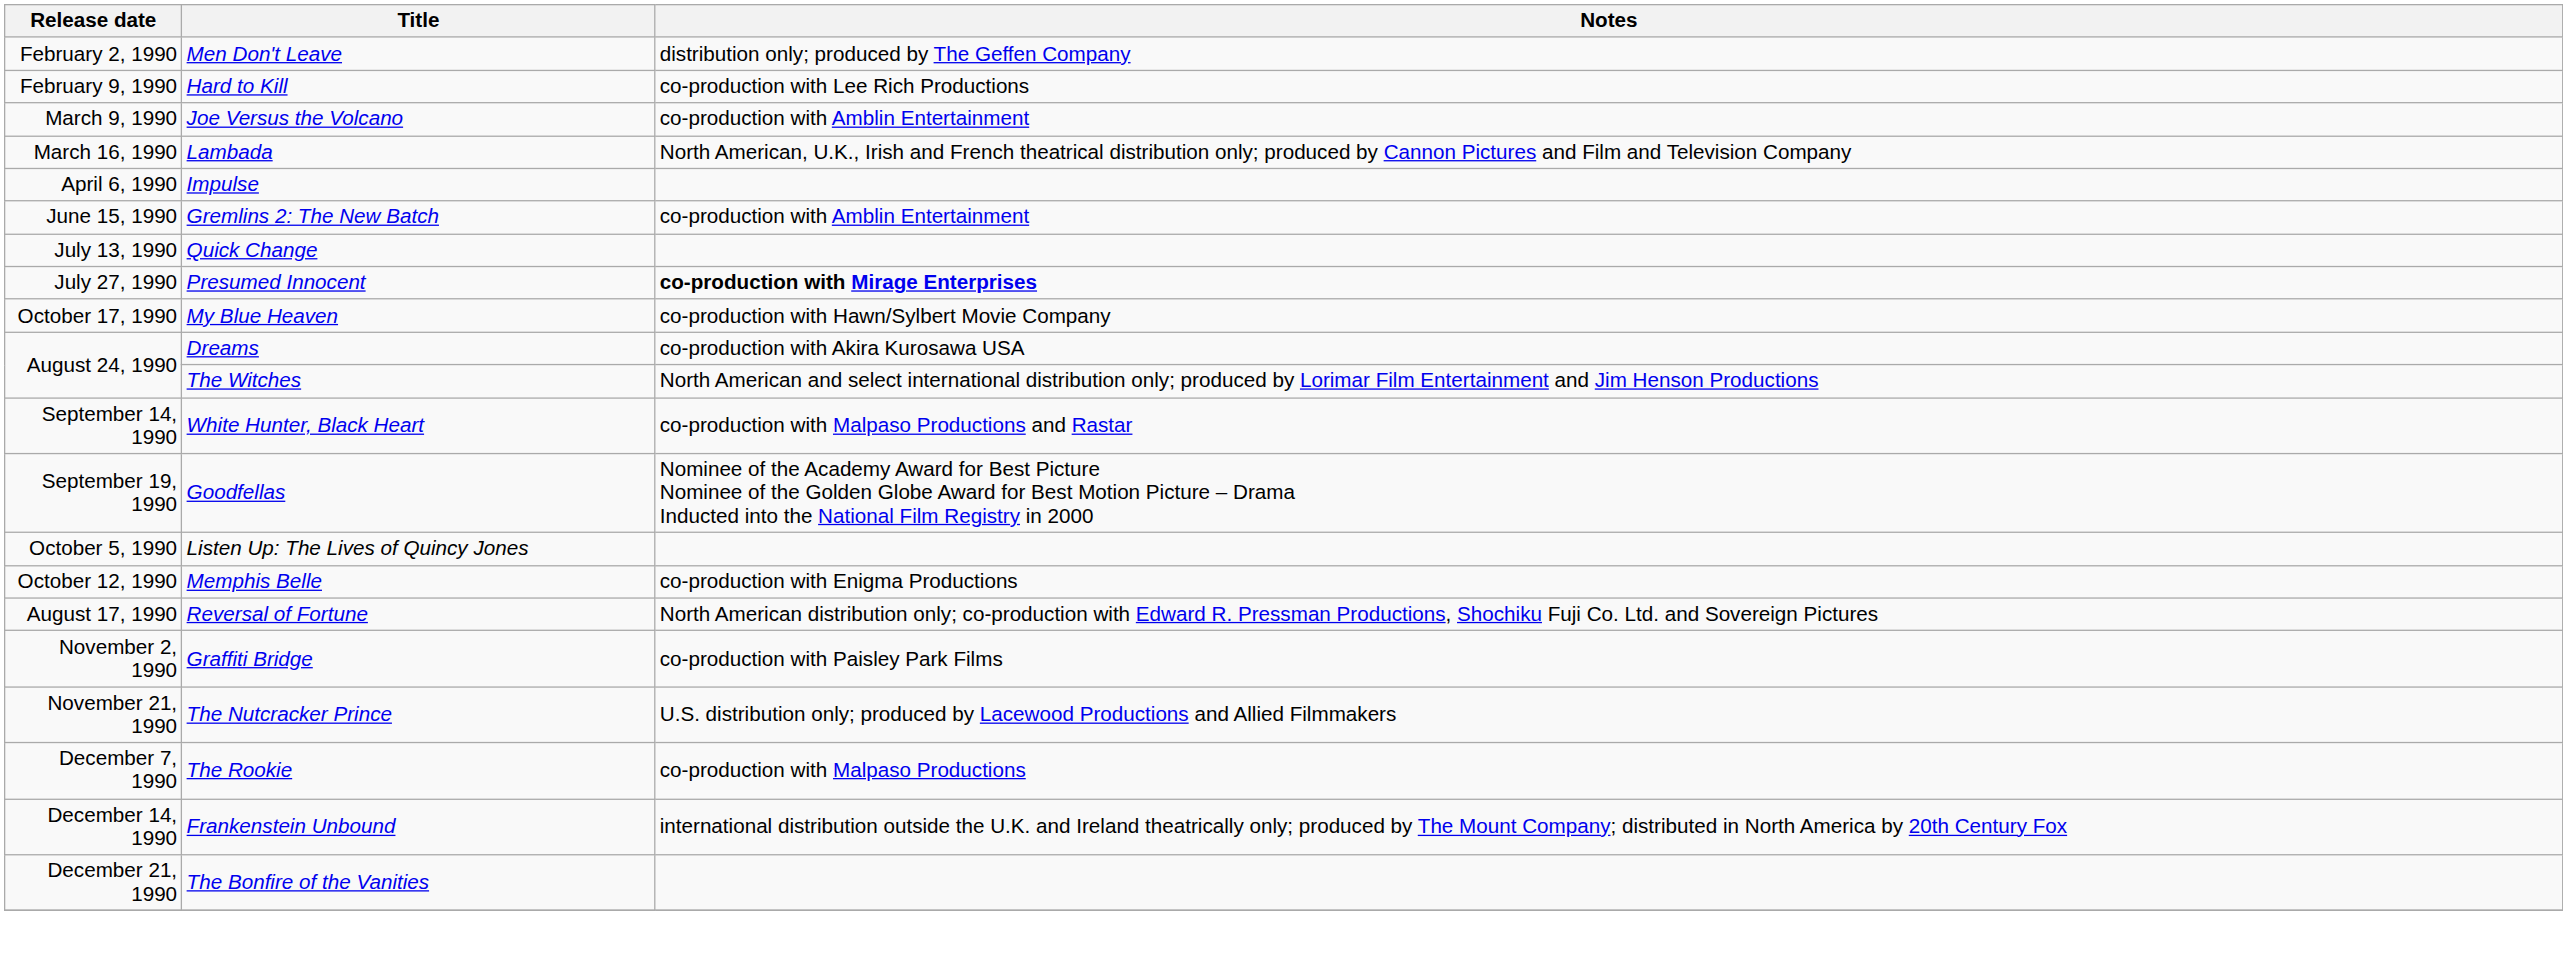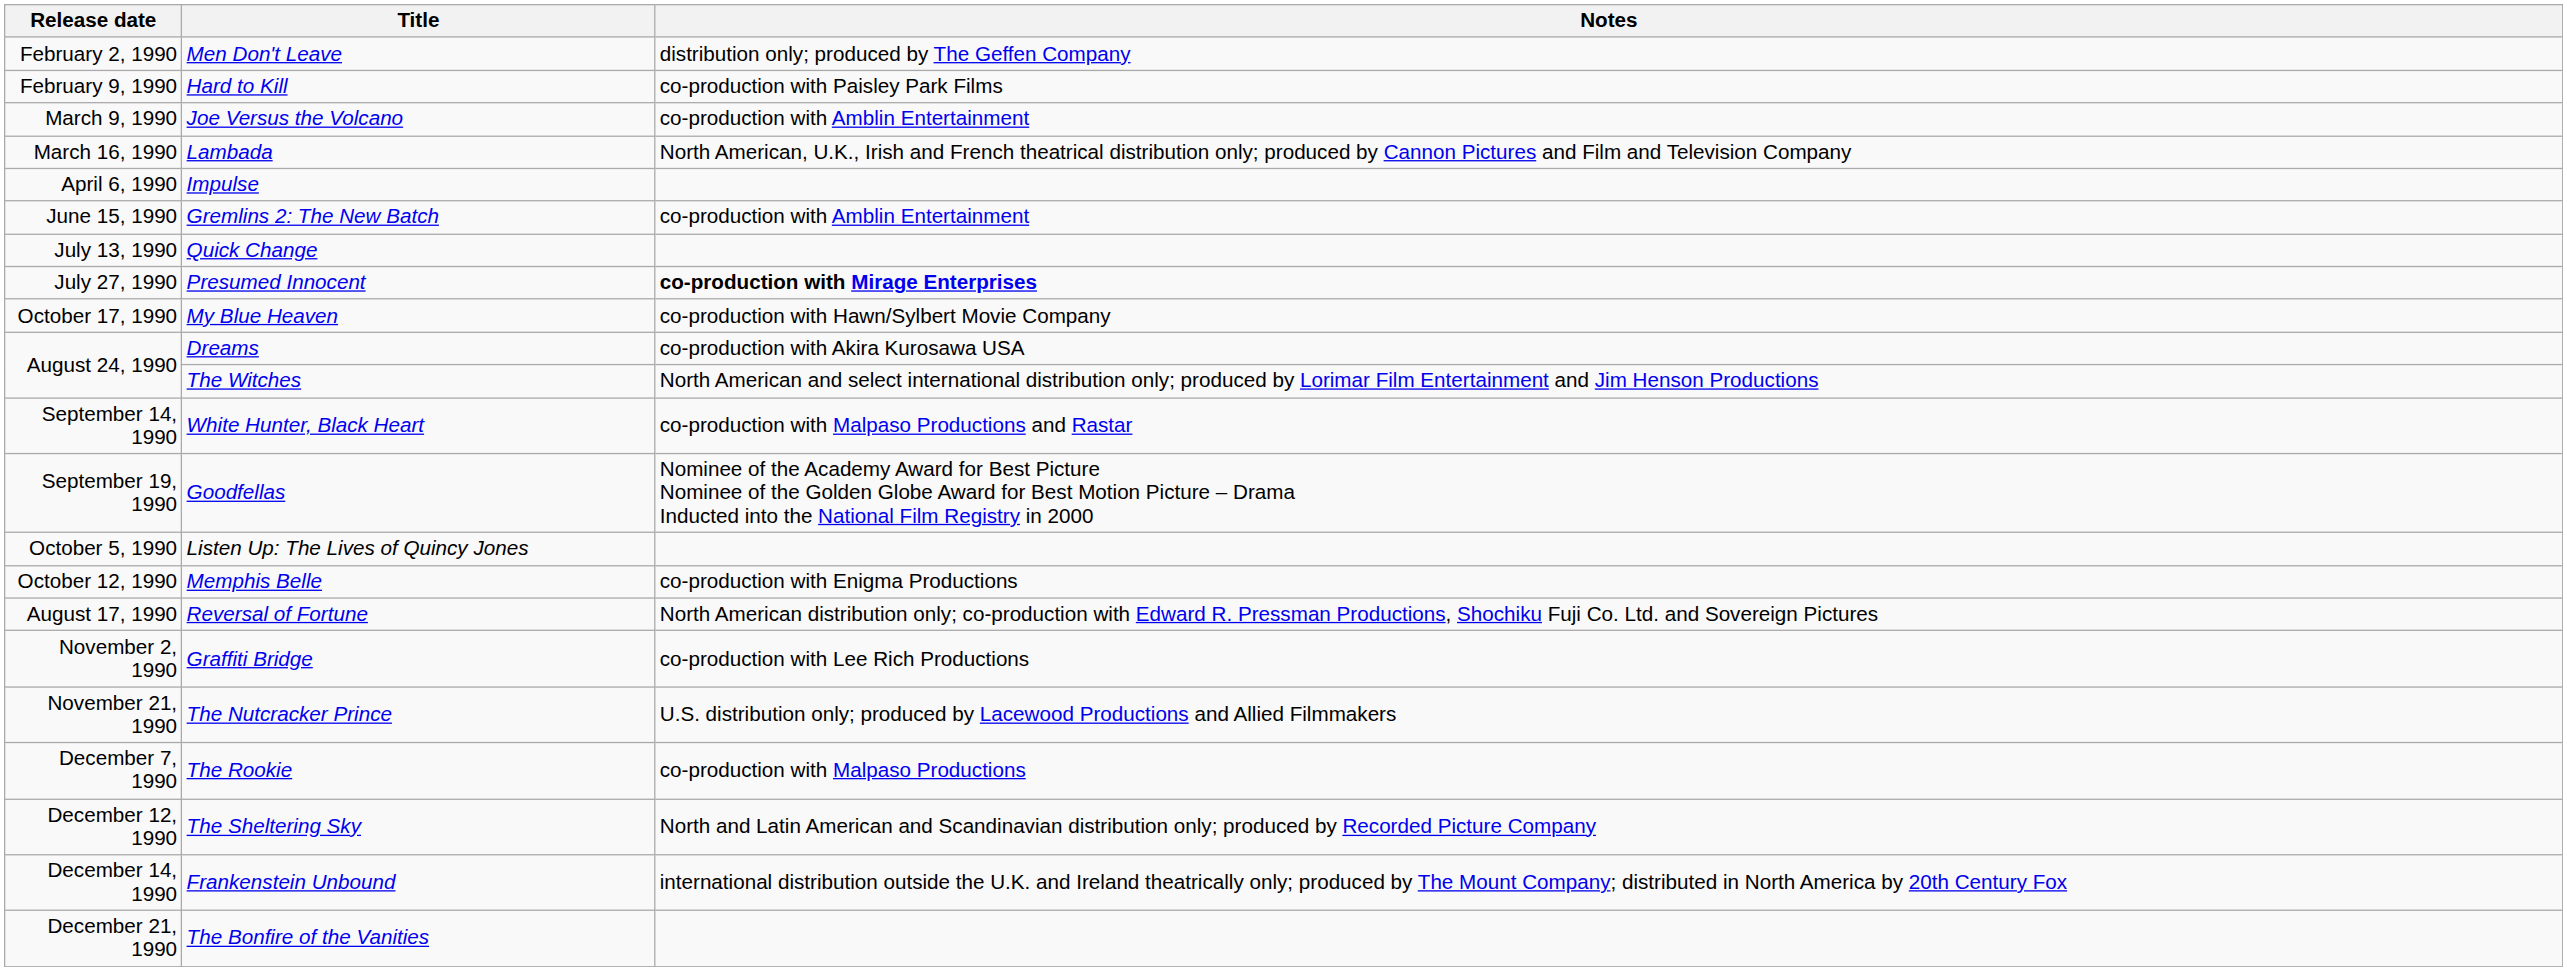Hard to Kill | Notes: co-production with Lee Rich Productions -> co-production with Paisley Park Films
Graffiti Bridge | Notes: co-production with Paisley Park Films -> co-production with Lee Rich Productions
+ row: December 12, 1990 | The Sheltering Sky | North and Latin American and Scandinavian distribution only; produced by Recorded Picture Company
